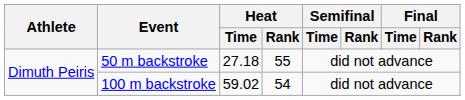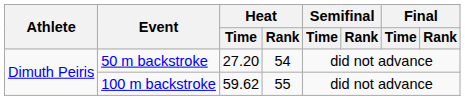50 m backstroke | Heat / Time: 27.18 -> 27.20
50 m backstroke | Heat / Rank: 55 -> 54
100 m backstroke | Heat / Time: 59.02 -> 59.62
100 m backstroke | Heat / Rank: 54 -> 55
